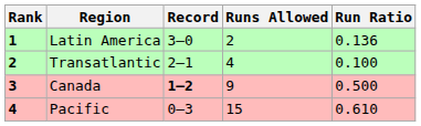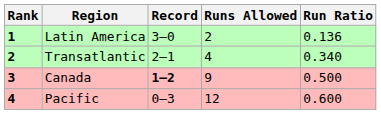Transatlantic | Run Ratio: 0.100 -> 0.340
Pacific | Runs Allowed: 15 -> 12
Pacific | Run Ratio: 0.610 -> 0.600
